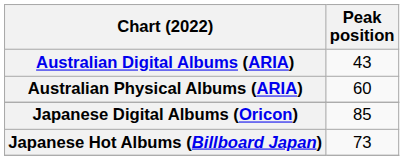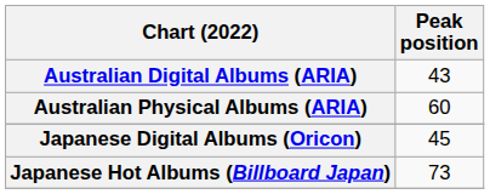Japanese Digital Albums (Oricon) | Peak position: 85 -> 45
